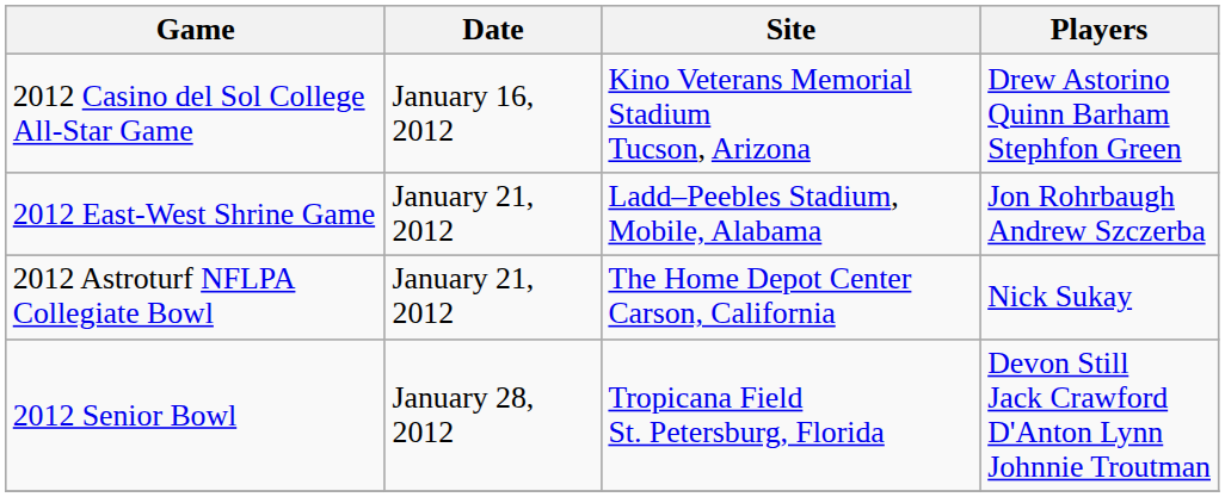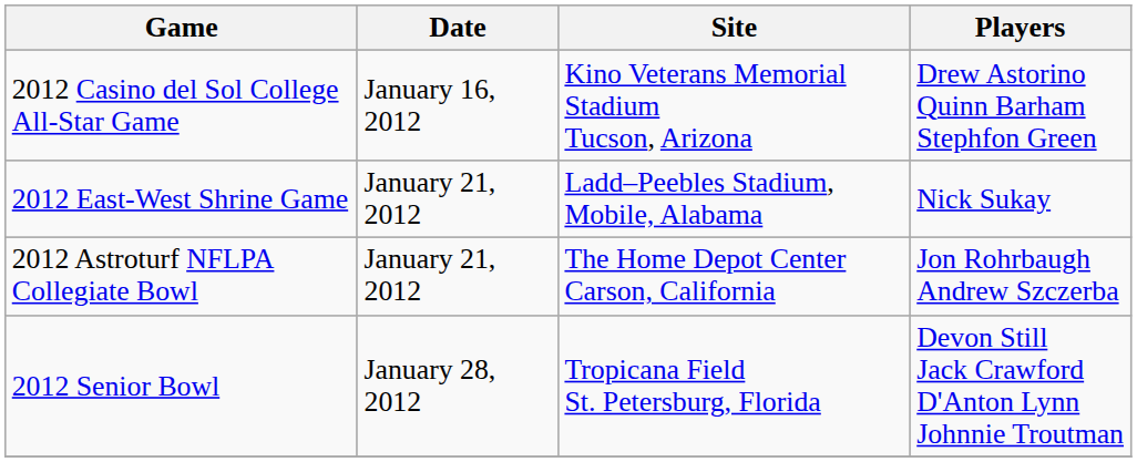2012 East-West Shrine Game | Players: Jon Rohrbaugh Andrew Szczerba -> Nick Sukay
2012 Astroturf NFLPA Collegiate Bowl | Players: Nick Sukay -> Jon Rohrbaugh Andrew Szczerba
